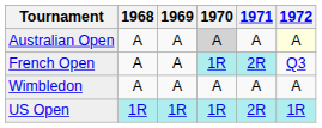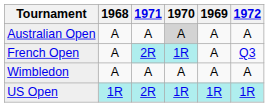columns swapped: 1969 <-> 1971
Australian Open | 1972: lightyellow background -> no background
